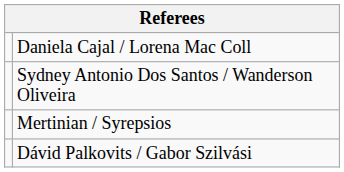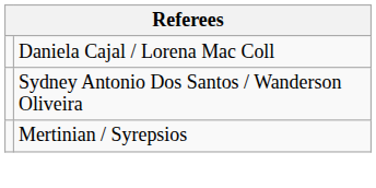- row: Dávid Palkovits / Gabor Szilvási
